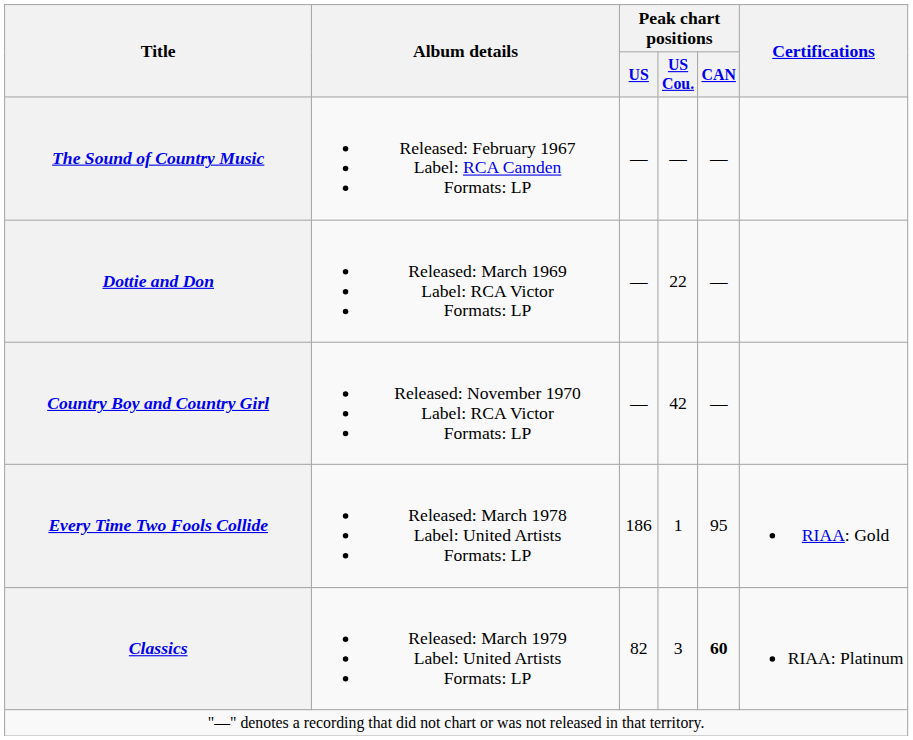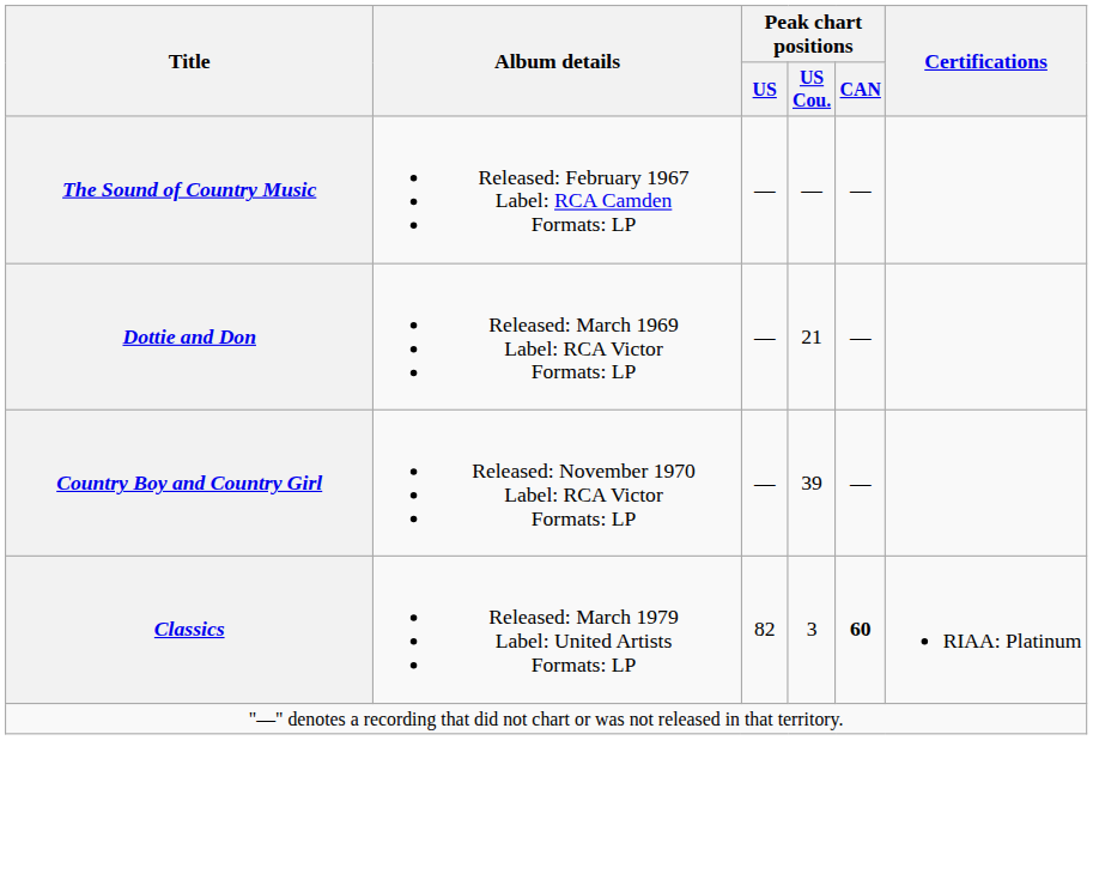Dottie and Don | Peak chart positions / US Cou.: 22 -> 21
Country Boy and Country Girl | Peak chart positions / US Cou.: 42 -> 39
- row: Every Time Two Fools Collide | Released: March 1978 Label: United Artists Formats: LP | 186 | 1 | 95 | RIAA: Gold
